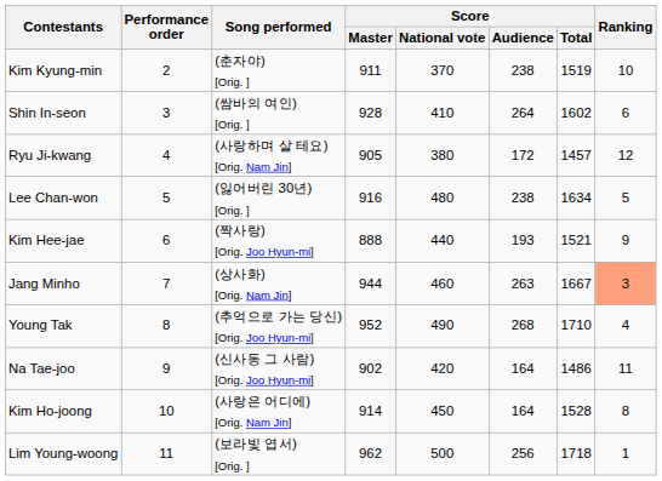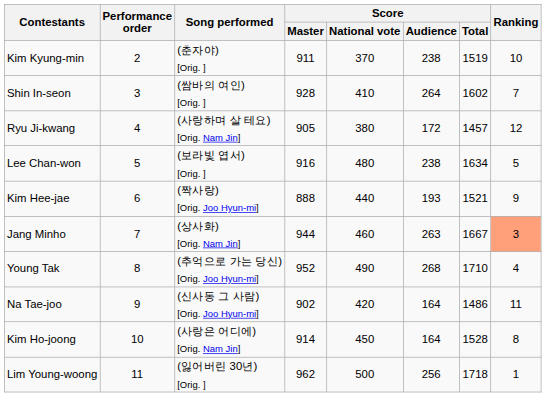Shin In-seon | Ranking: 6 -> 7
Lee Chan-won | Song performed: (잃어버린 30년) [Orig. ] -> (보라빛 엽서) [Orig. ]
Lim Young-woong | Song performed: (보라빛 엽서) [Orig. ] -> (잃어버린 30년) [Orig. ]
